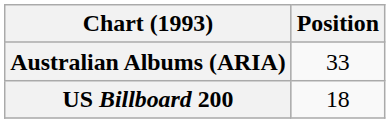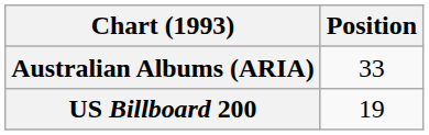US Billboard 200 | Position: 18 -> 19
